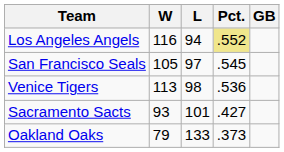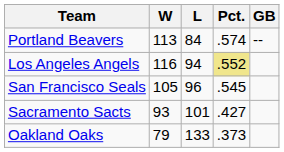+ row: Portland Beavers | 113 | 84 | .574 | --
San Francisco Seals | L: 97 -> 96
- row: Venice Tigers | 113 | 98 | .536
